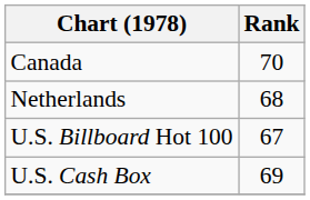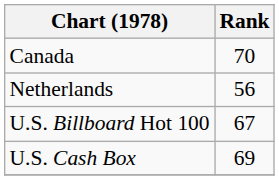Netherlands | Rank: 68 -> 56
